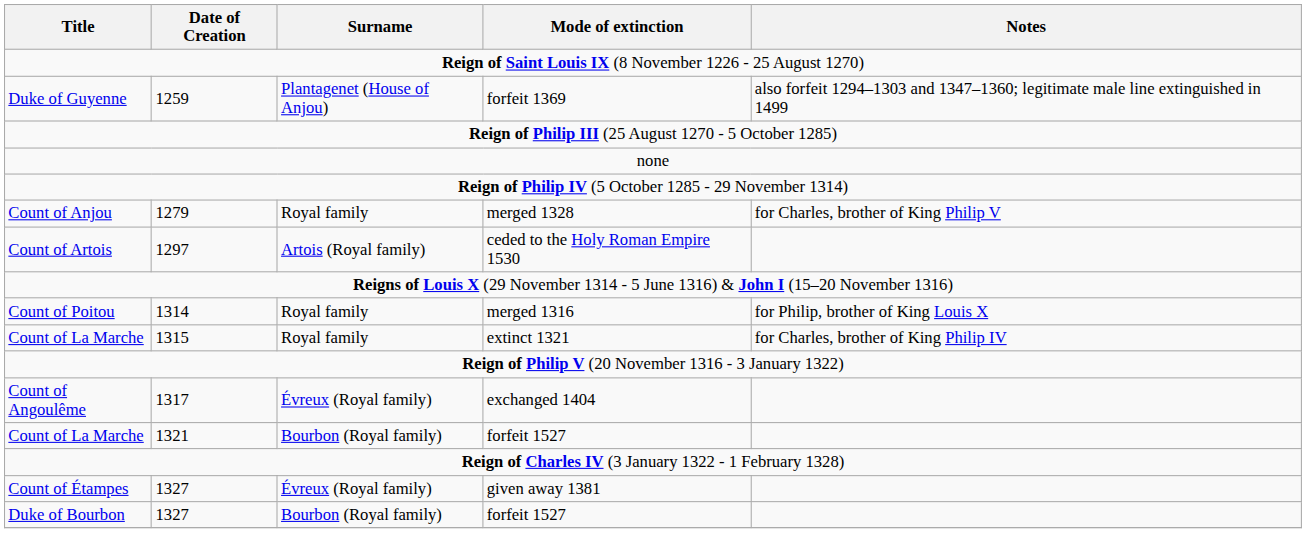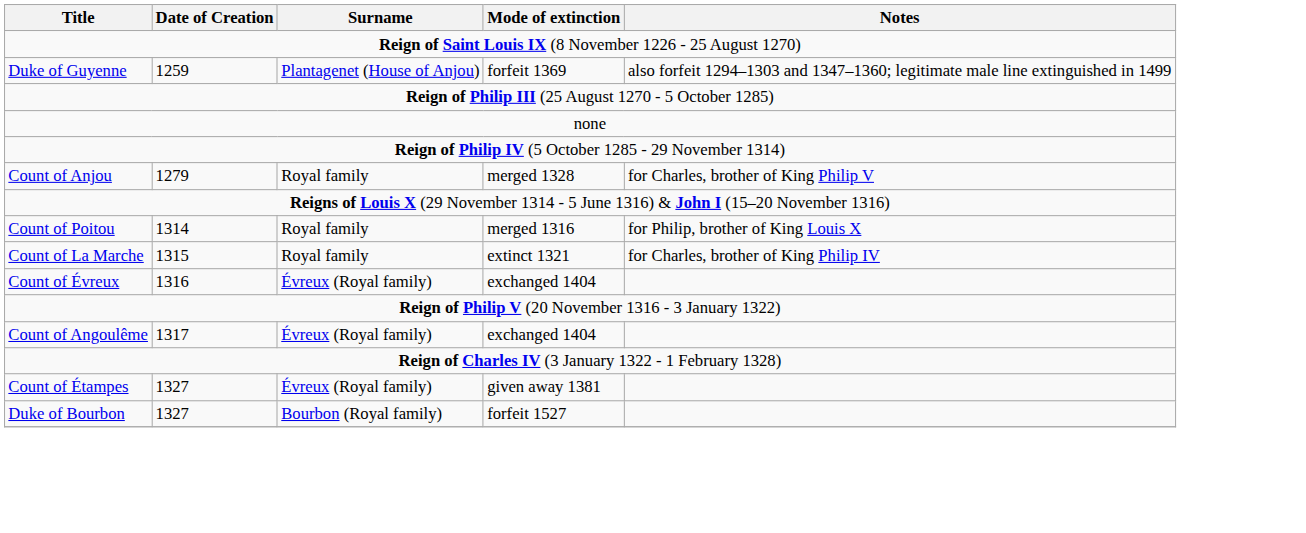- row: Count of Artois | 1297 | Artois (Royal family) | ceded to the Holy Roman Empire 1530
+ row: Count of Évreux | 1316 | Évreux (Royal family) | exchanged 1404
- row: Count of La Marche | 1321 | Bourbon (Royal family) | forfeit 1527
